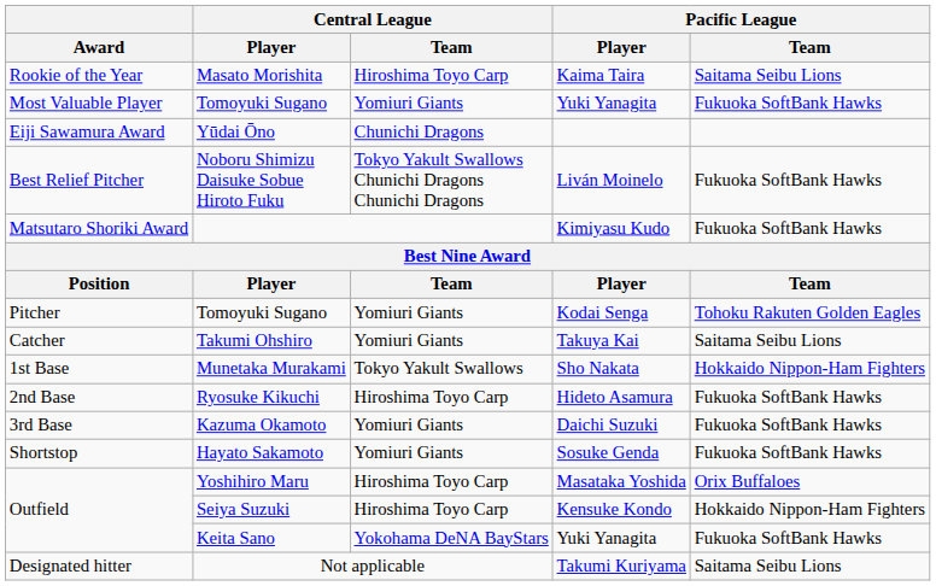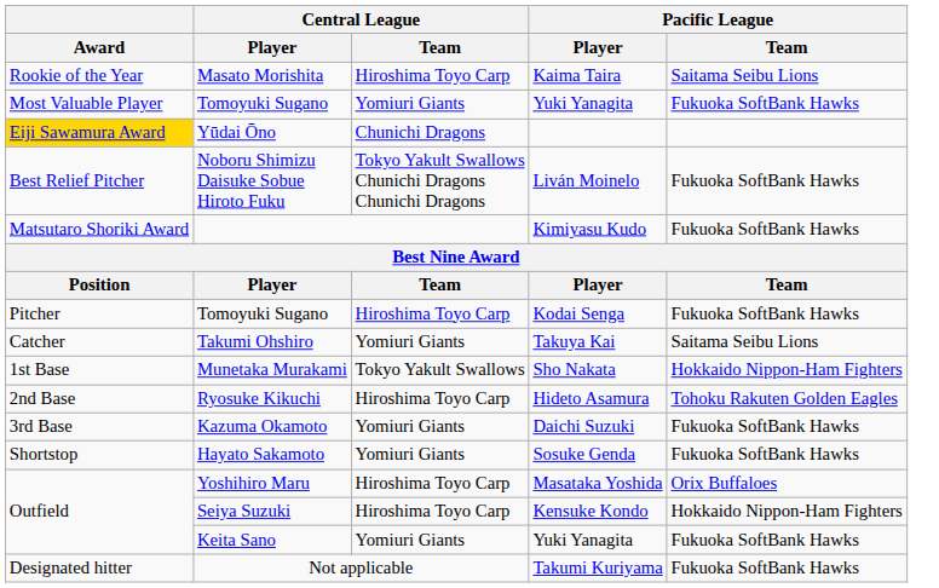Yūdai Ōno | Award: no background -> gold background
Tomoyuki Sugano / Kodai Senga | Central League / Team: Yomiuri Giants -> Hiroshima Toyo Carp
Tomoyuki Sugano / Kodai Senga | Pacific League / Team: Tohoku Rakuten Golden Eagles -> Fukuoka SoftBank Hawks
Ryosuke Kikuchi | Pacific League / Team: Fukuoka SoftBank Hawks -> Tohoku Rakuten Golden Eagles
Keita Sano | Central League / Team: Yokohama DeNA BayStars -> Yomiuri Giants
Not applicable | Pacific League / Team: Saitama Seibu Lions -> Fukuoka SoftBank Hawks
